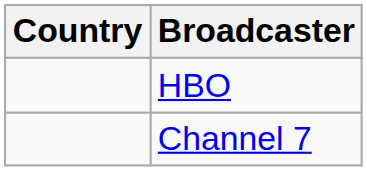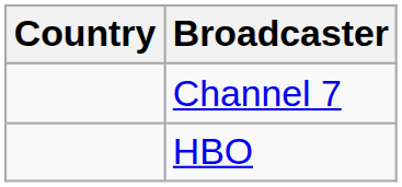rows swapped: HBO <-> Channel 7
